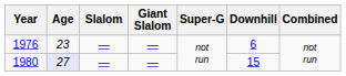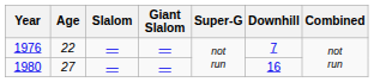1976 | Age: 23 -> 22
1976 | Downhill: 6 -> 7
1980 | Age: lavender background -> no background
1980 | Downhill: 15 -> 16
